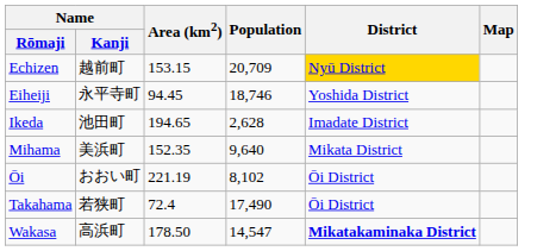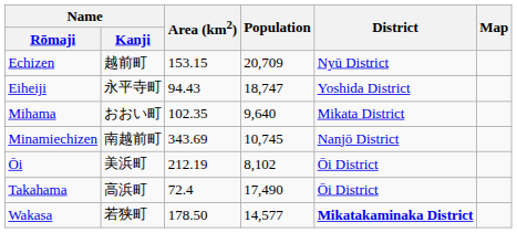Echizen | District: gold background -> no background
Eiheiji | Area (km2): 94.45 -> 94.43
Eiheiji | Population: 18,746 -> 18,747
- row: Ikeda | 池田町 | 194.65 | 2,628 | Imadate District
Mihama | Name / Kanji: 美浜町 -> おおい町
Mihama | Area (km2): 152.35 -> 102.35
+ row: Minamiechizen | 南越前町 | 343.69 | 10,745 | Nanjō District
Ōi | Name / Kanji: おおい町 -> 美浜町
Ōi | Area (km2): 221.19 -> 212.19
Takahama | Name / Kanji: 若狭町 -> 高浜町
Wakasa | Name / Kanji: 高浜町 -> 若狭町
Wakasa | Population: 14,547 -> 14,577
